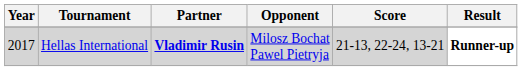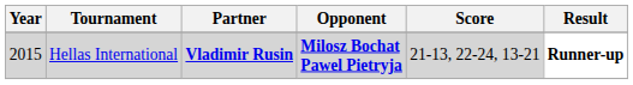Hellas International | Year: 2017 -> 2015
Hellas International | Opponent: normal -> bold
